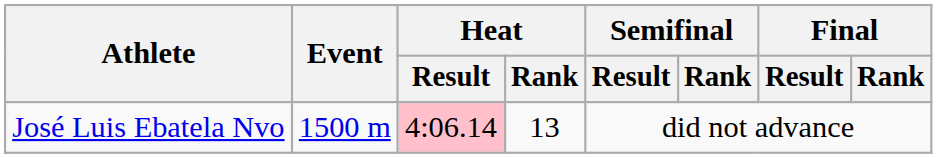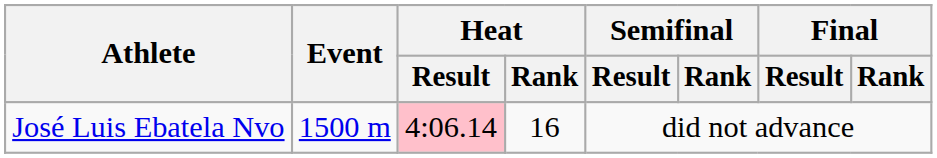José Luis Ebatela Nvo | Heat / Rank: 13 -> 16
